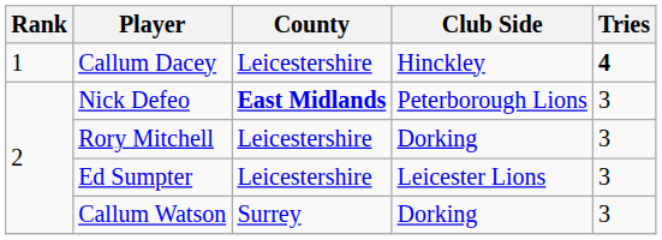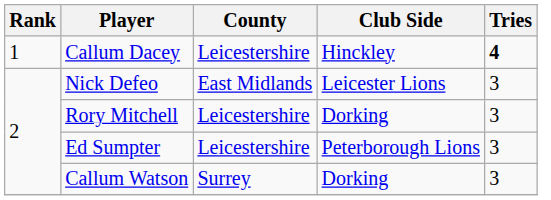Nick Defeo | County: bold -> normal
Nick Defeo | Club Side: Peterborough Lions -> Leicester Lions
Ed Sumpter | Club Side: Leicester Lions -> Peterborough Lions
